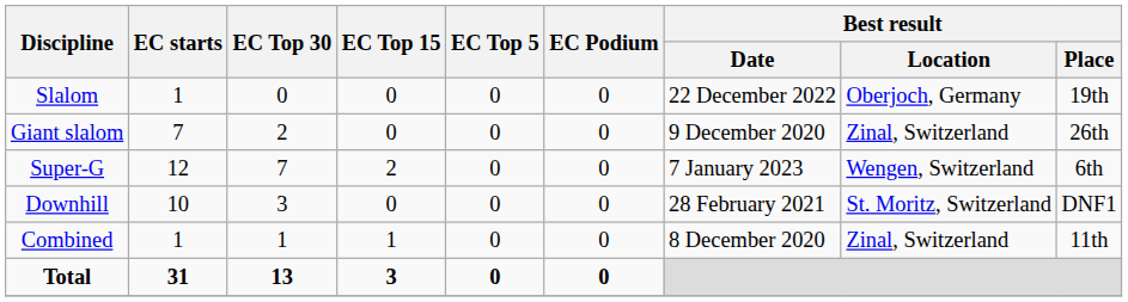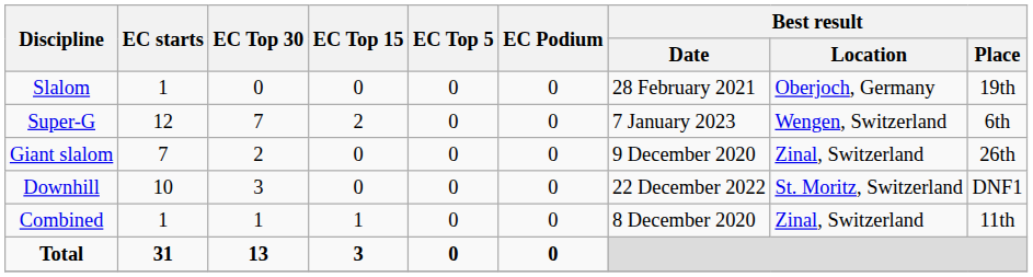Slalom | Best result / Date: 22 December 2022 -> 28 February 2021
rows swapped: Giant slalom <-> Super-G
Downhill | Best result / Date: 28 February 2021 -> 22 December 2022
